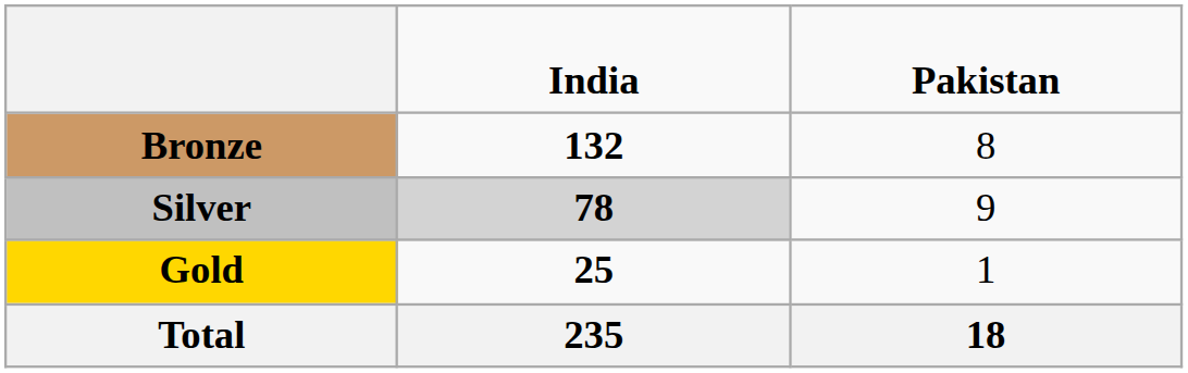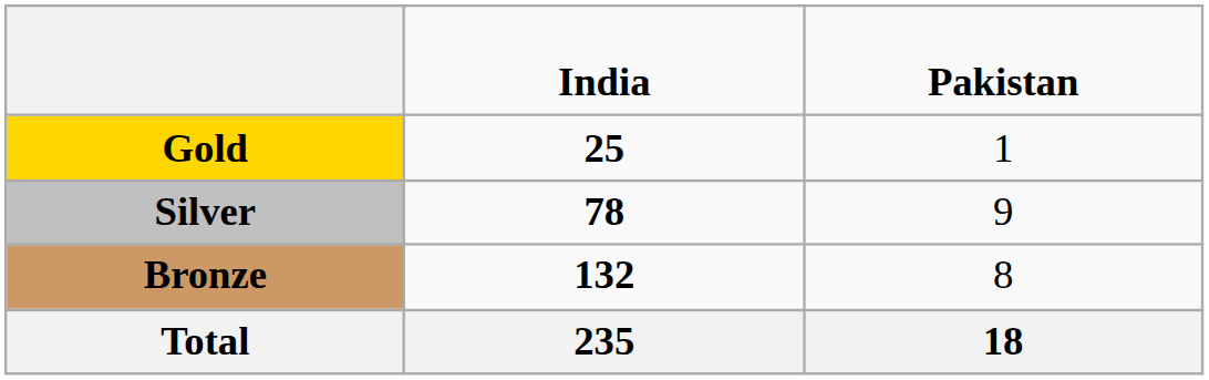rows swapped: Gold <-> Bronze
Silver | column 2: lightgrey background -> no background
